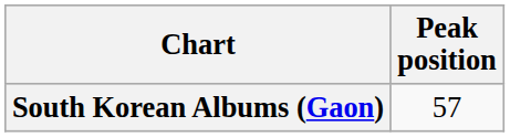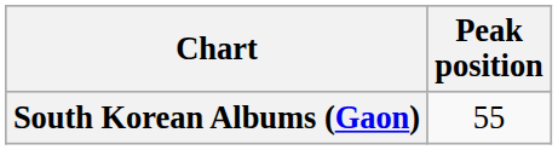South Korean Albums (Gaon) | Peak position: 57 -> 55
